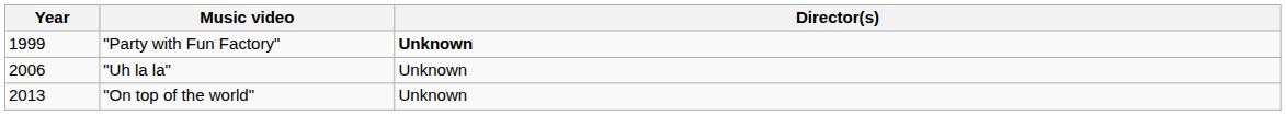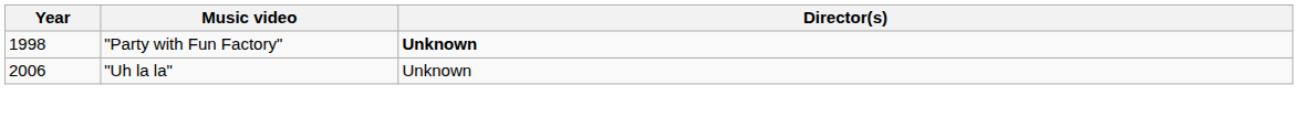"Party with Fun Factory" | Year: 1999 -> 1998
- row: 2013 | "On top of the world" | Unknown
